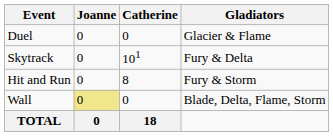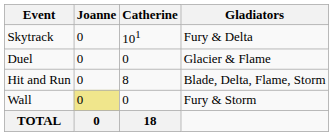rows swapped: Duel <-> Skytrack
Hit and Run | Gladiators: Fury & Storm -> Blade, Delta, Flame, Storm
Wall | Gladiators: Blade, Delta, Flame, Storm -> Fury & Storm
